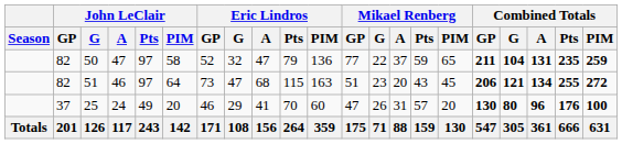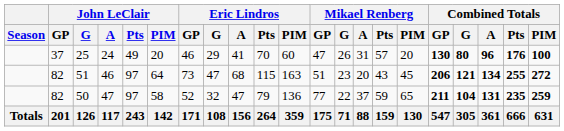rows swapped: 25 <-> 50
